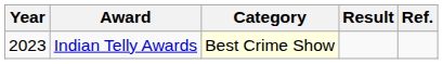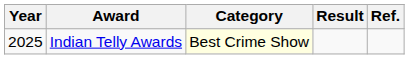Indian Telly Awards | Year: 2023 -> 2025
